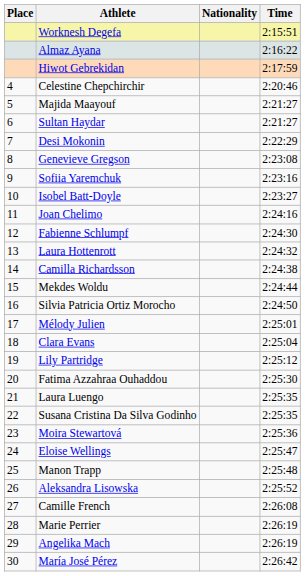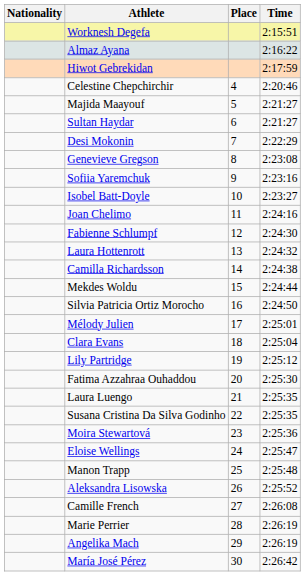columns swapped: Place <-> Nationality
